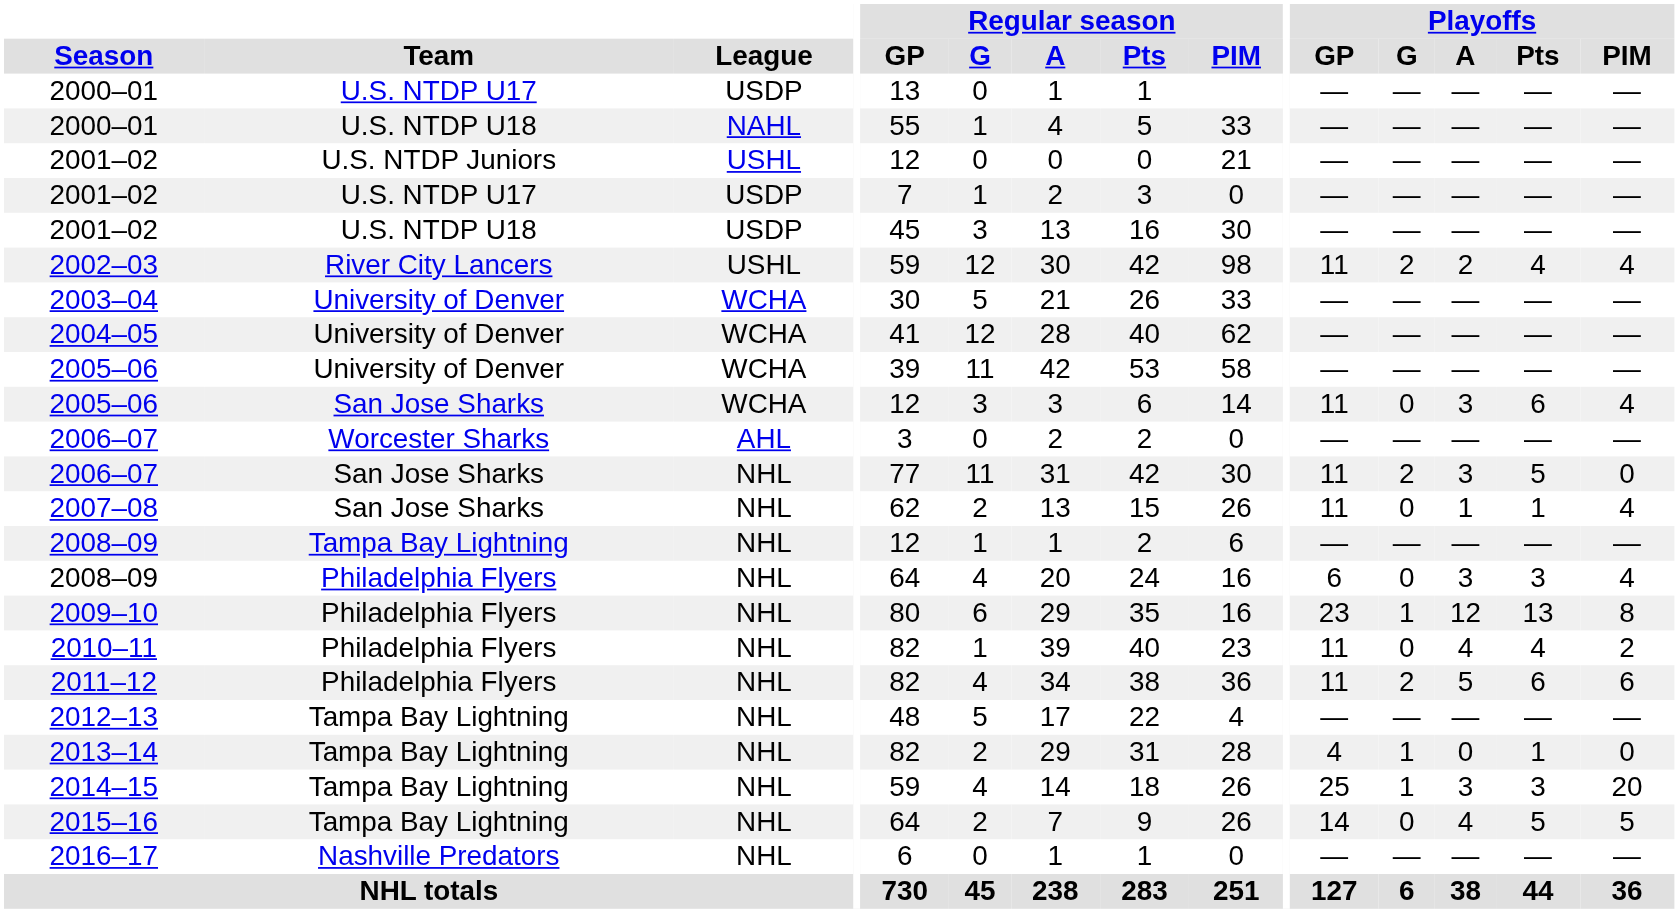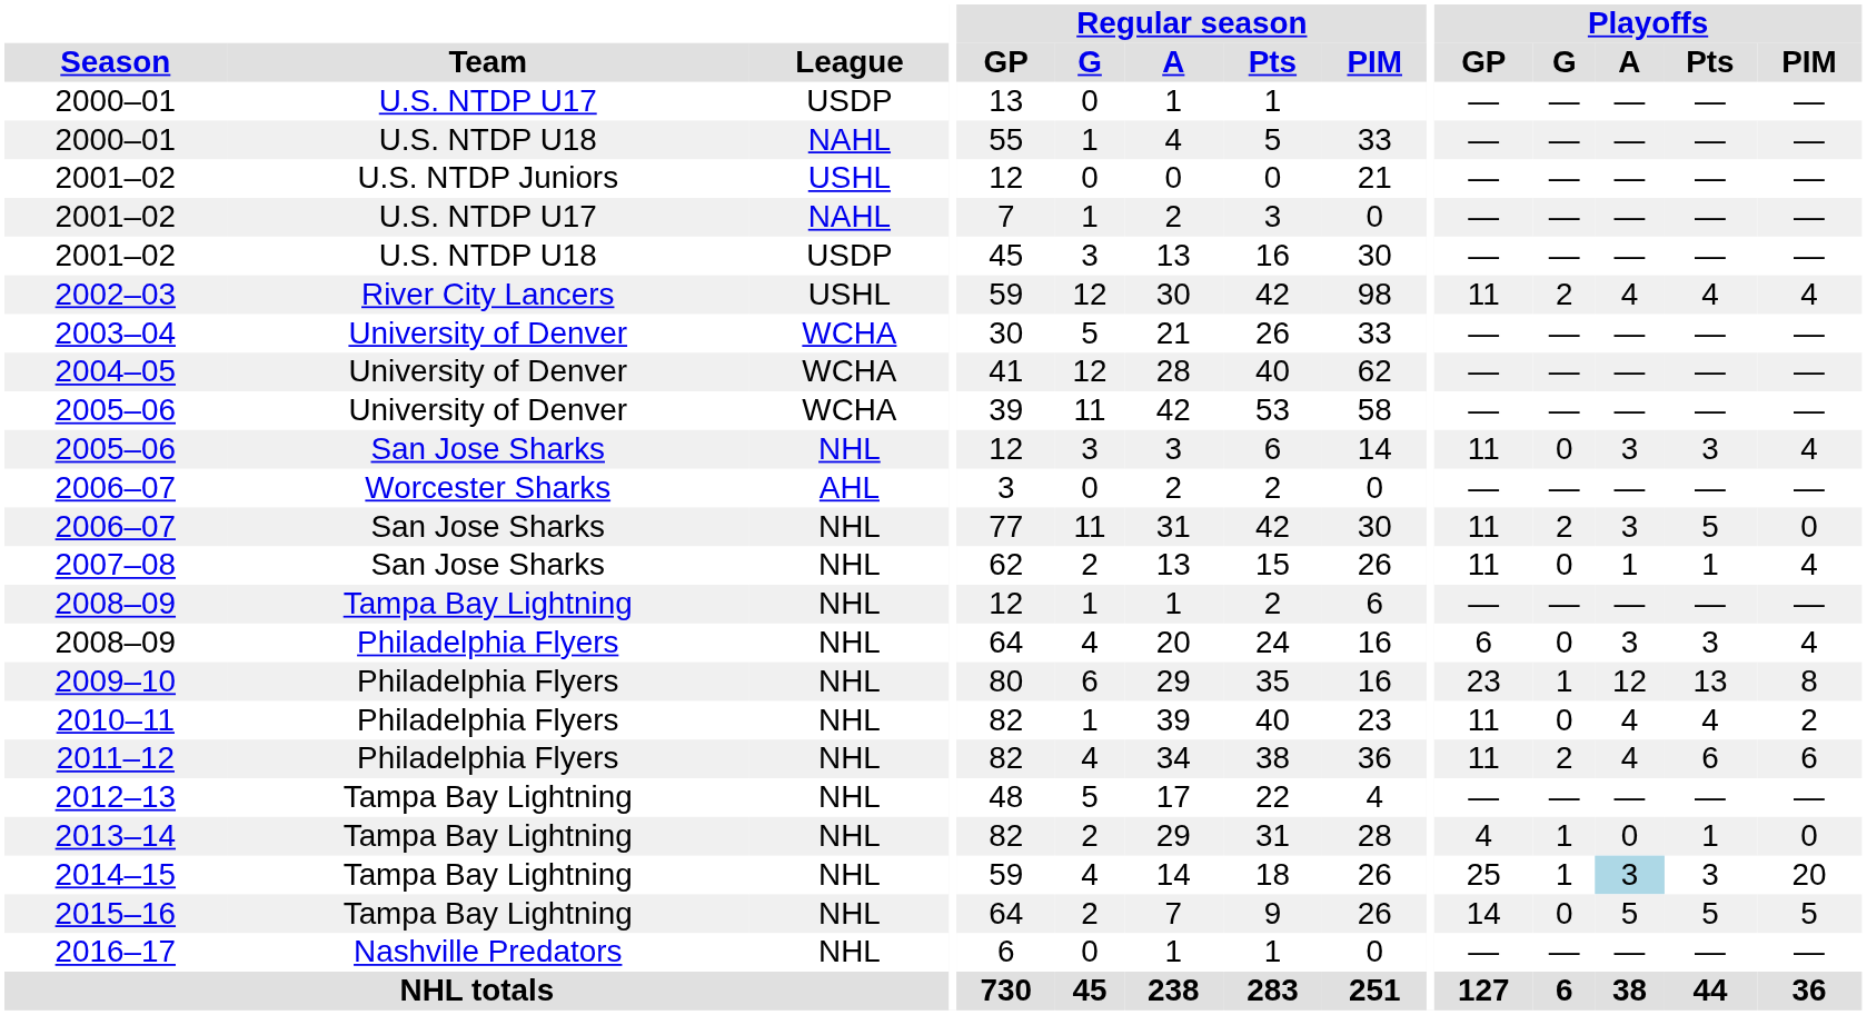2001–02 / U.S. NTDP U17 | League: USDP -> NAHL
2002–03 | Playoffs / A: 2 -> 4
2005–06 / San Jose Sharks | League: WCHA -> NHL
2005–06 / San Jose Sharks | Playoffs / Pts: 6 -> 3
2011–12 | Playoffs / A: 5 -> 4
2014–15 | Playoffs / A: no background -> lightblue background
2015–16 | Playoffs / A: 4 -> 5
